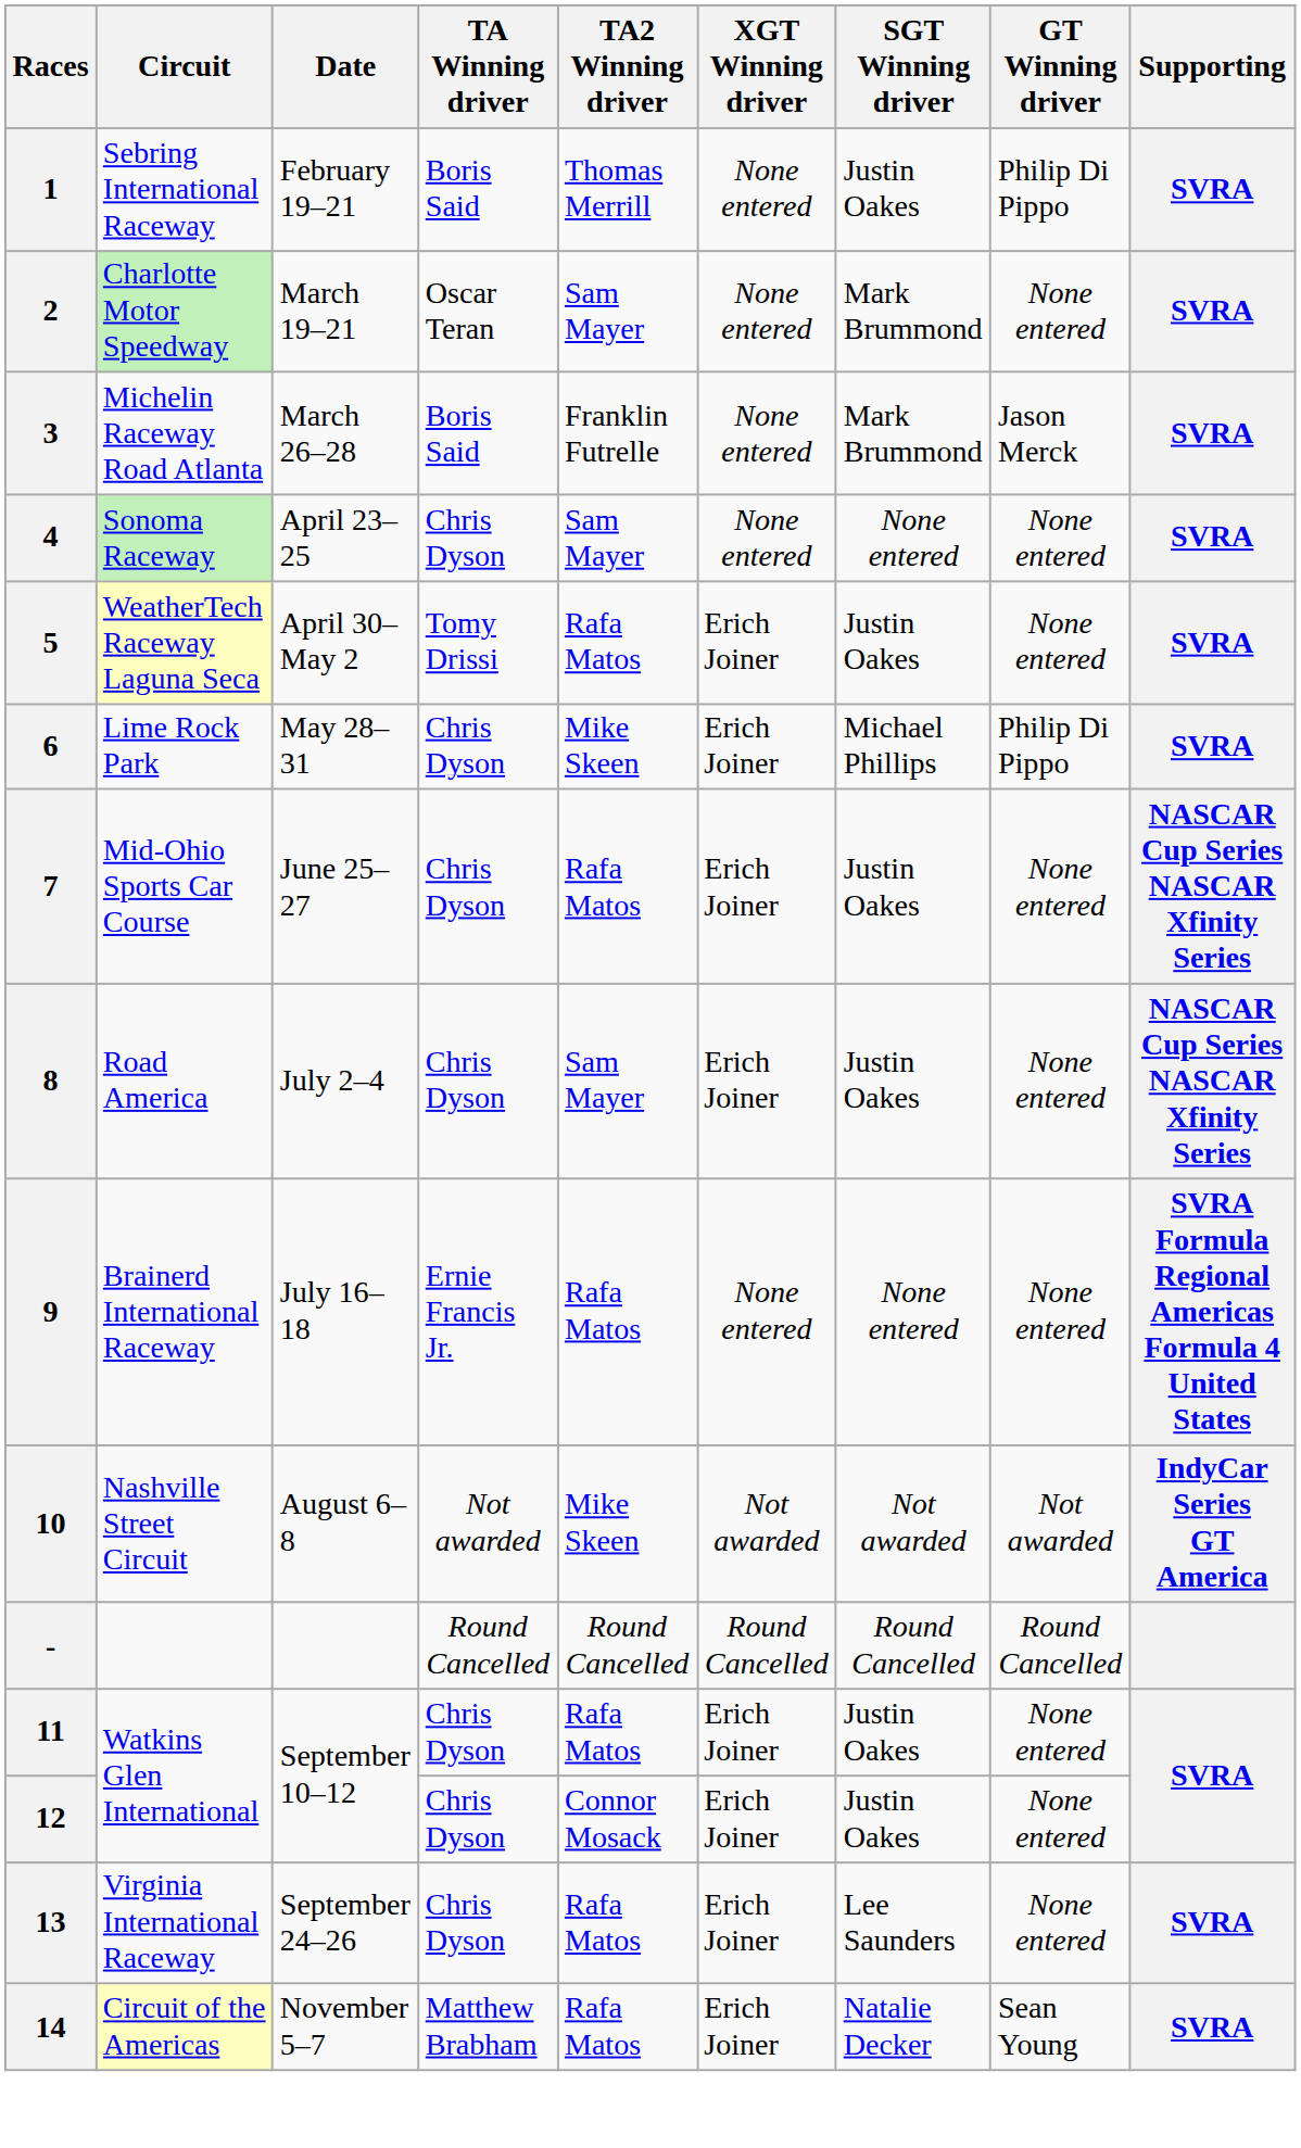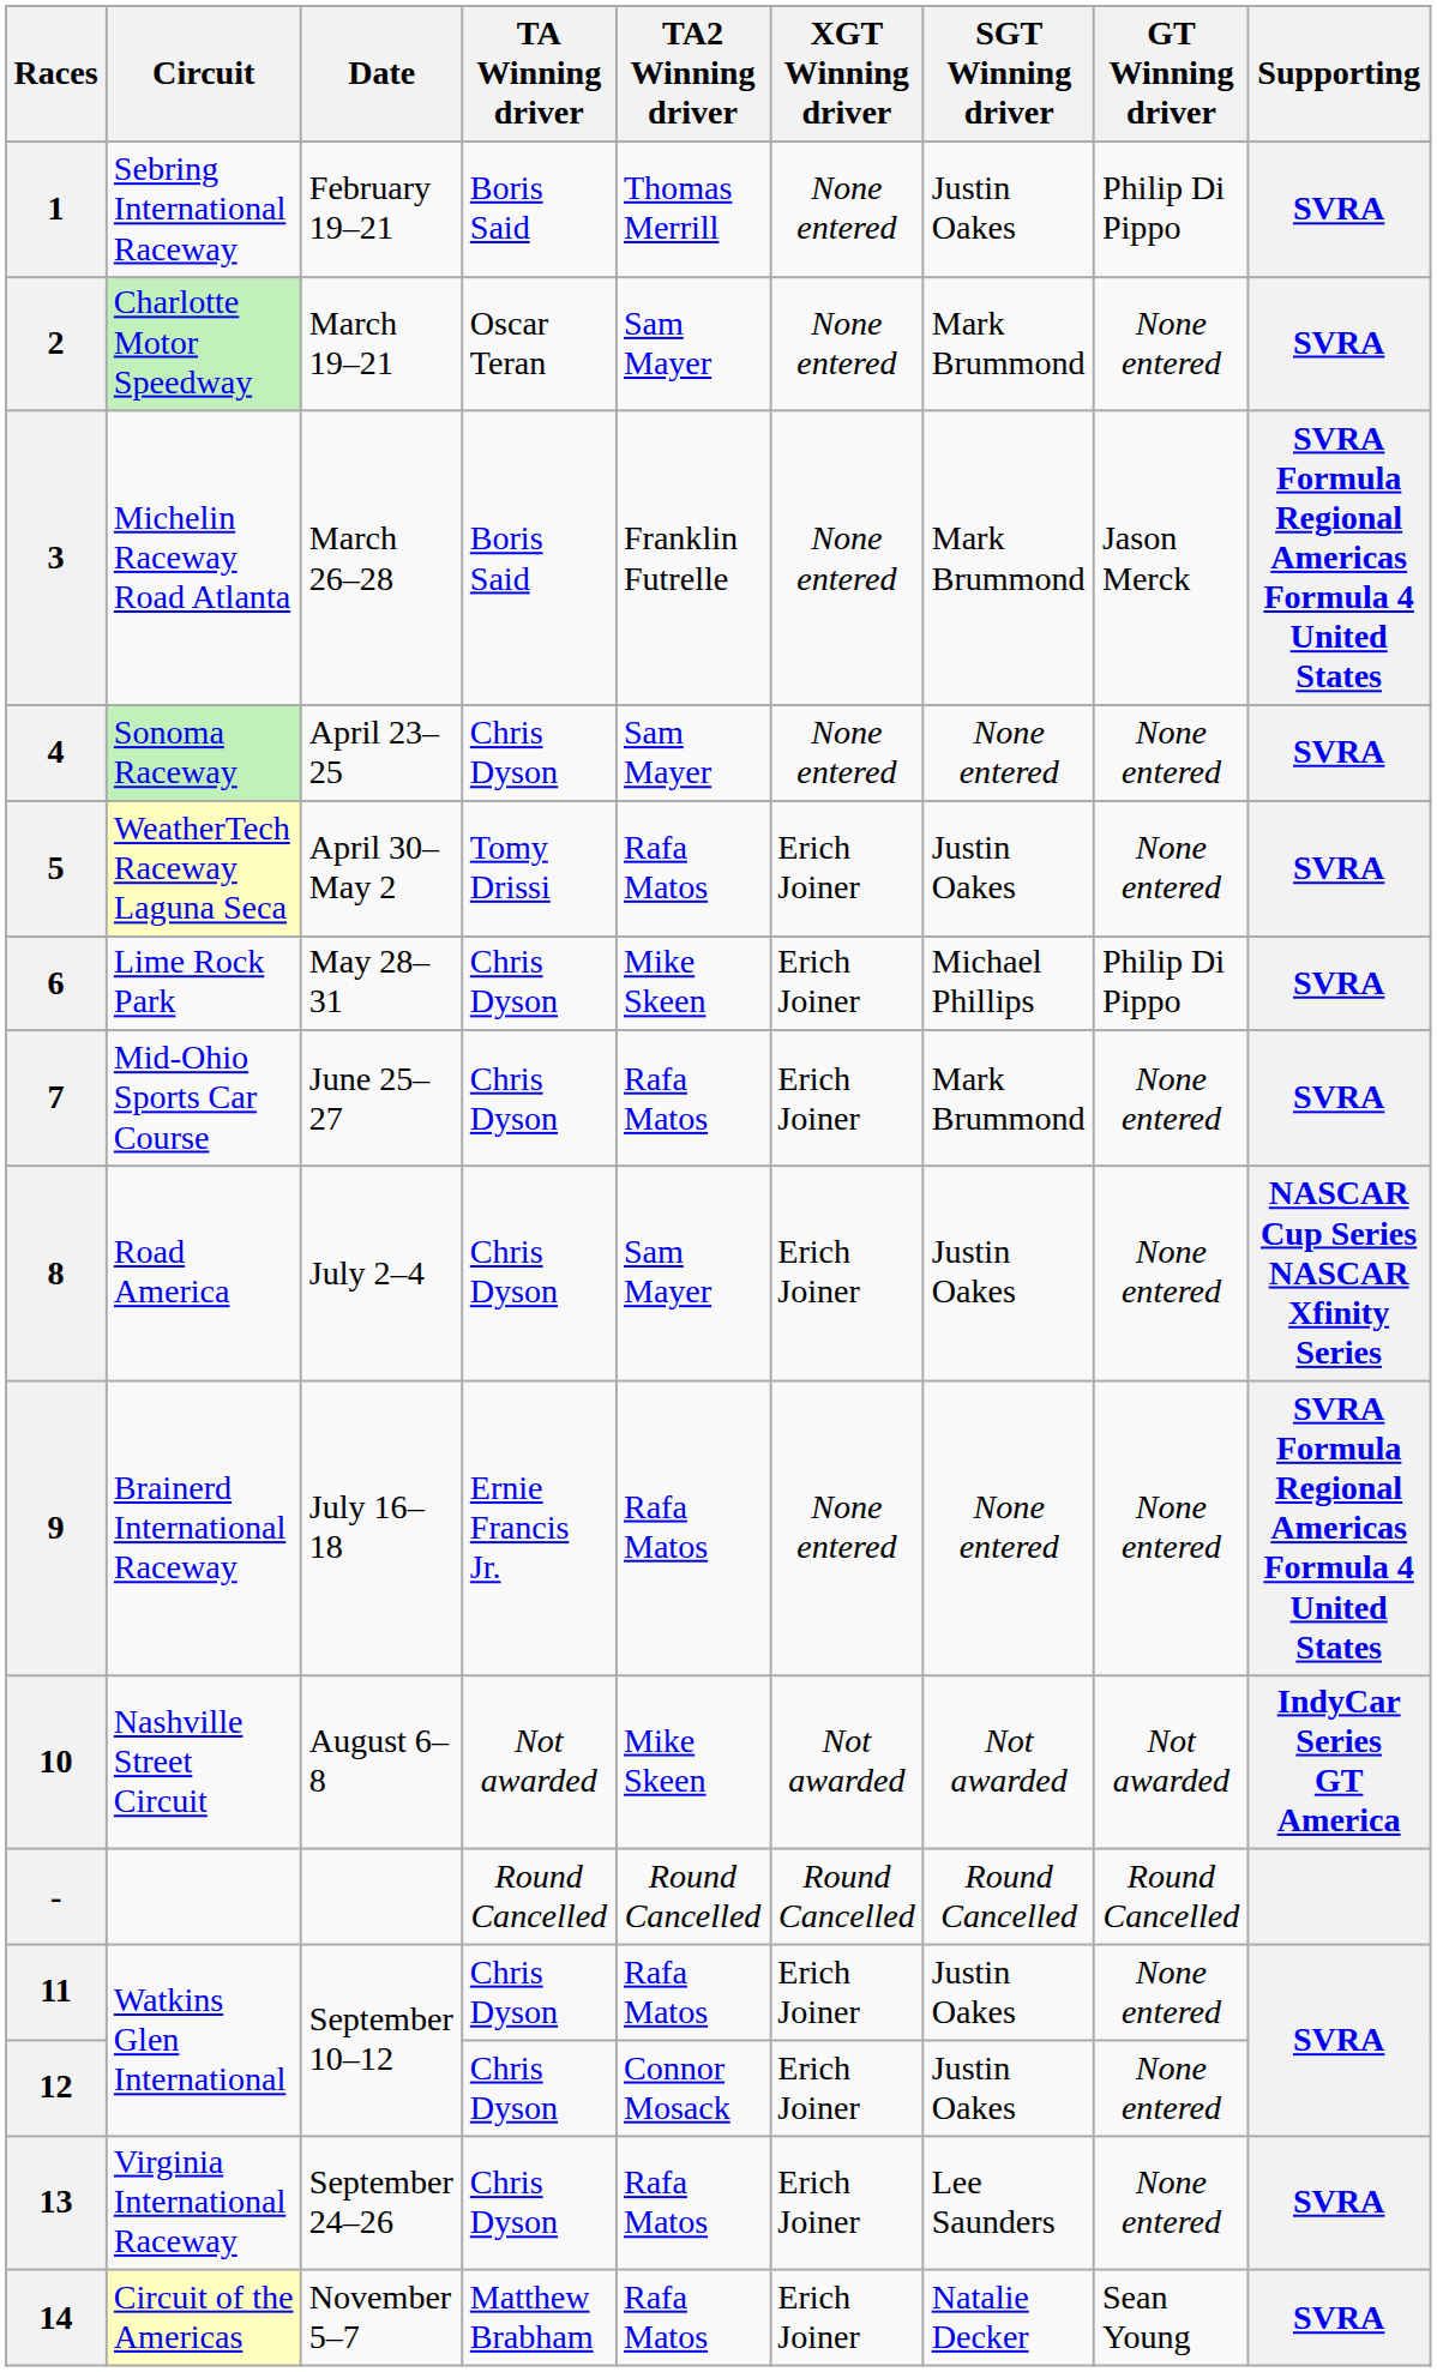3 | Supporting: SVRA -> SVRA Formula Regional Americas Formula 4 United States
7 | SGT Winning driver: Justin Oakes -> Mark Brummond
7 | Supporting: NASCAR Cup Series NASCAR Xfinity Series -> SVRA
